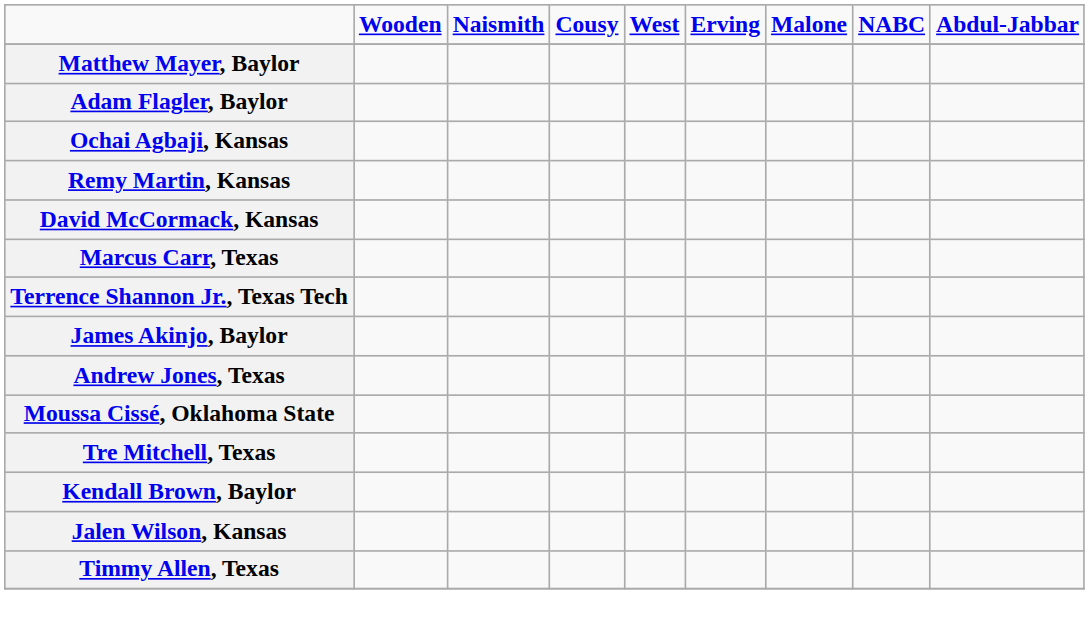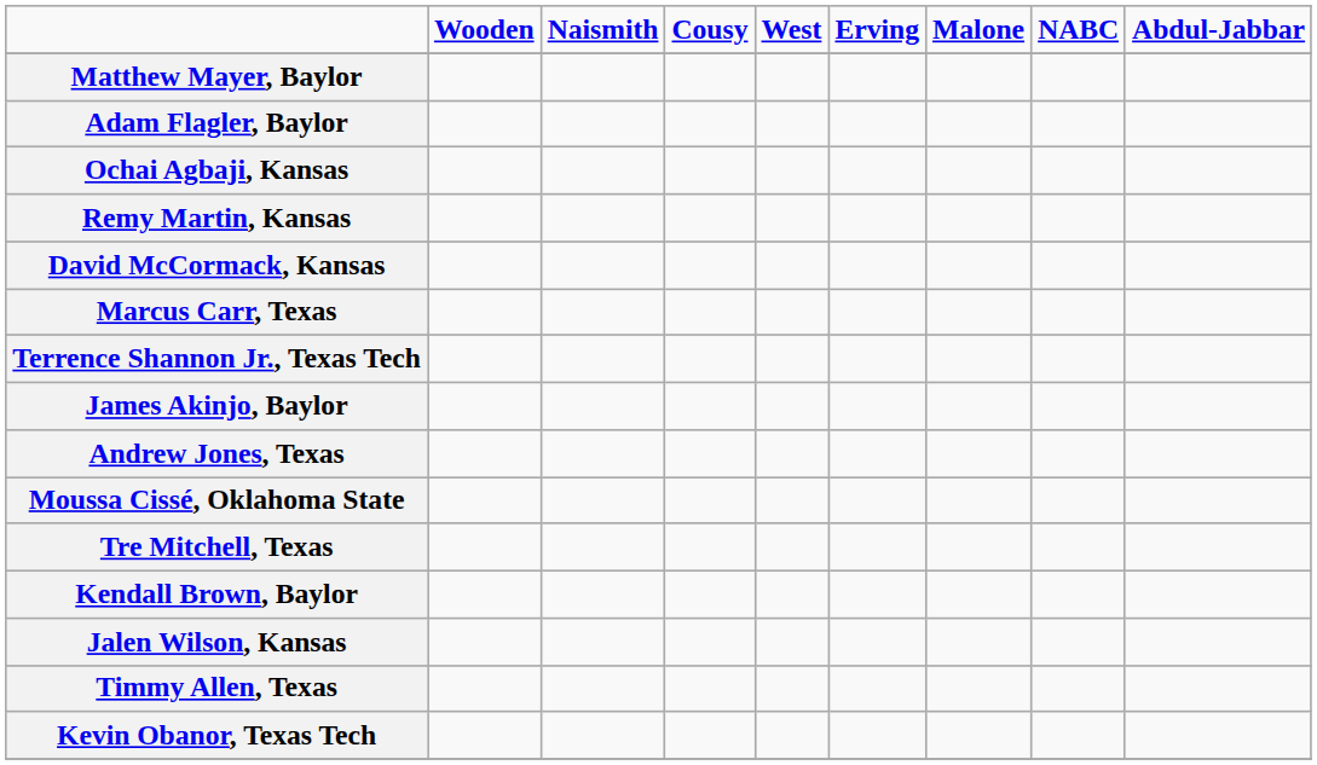+ row: Kevin Obanor, Texas Tech
